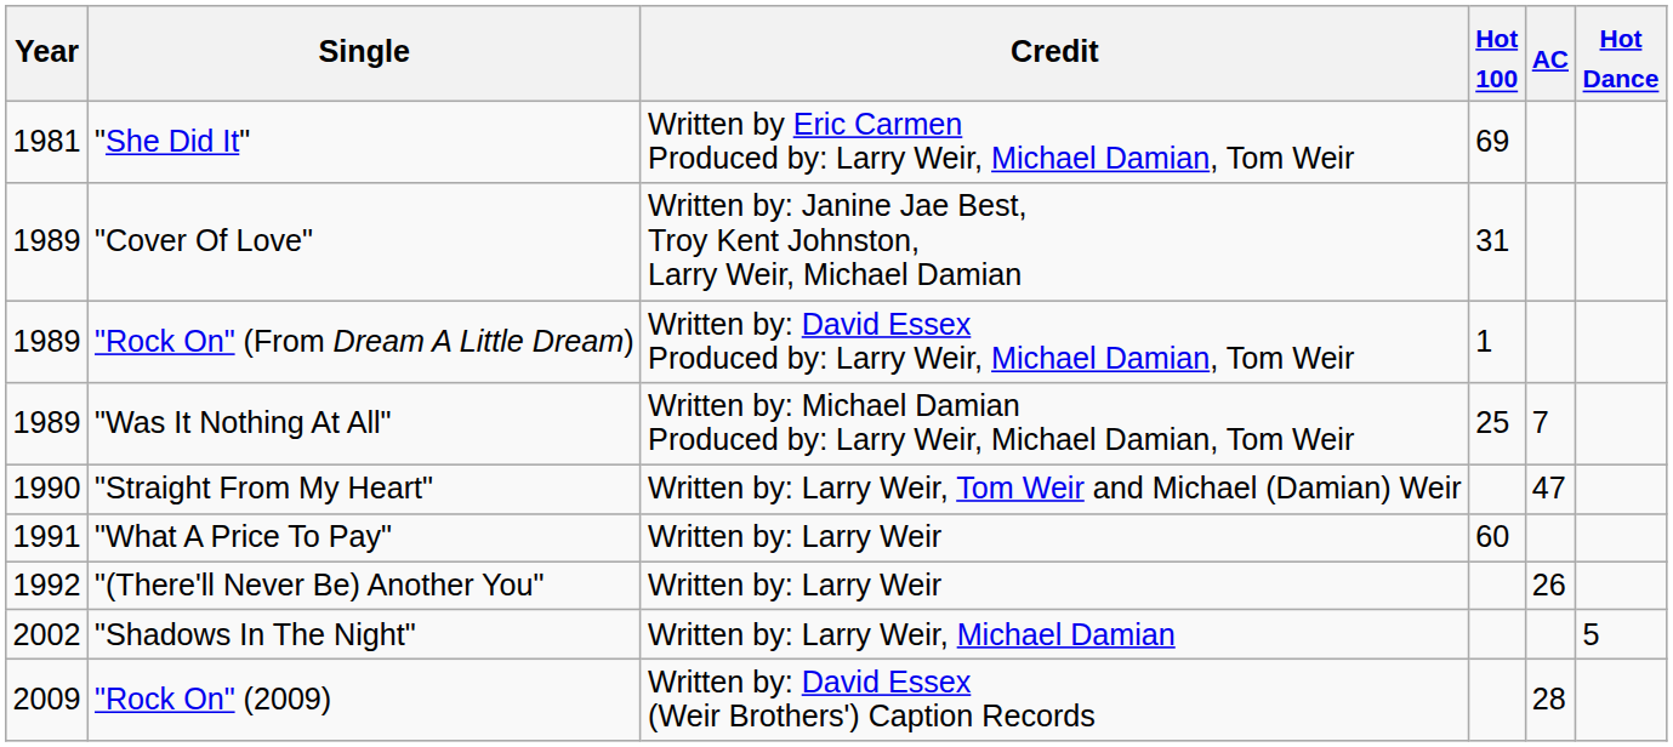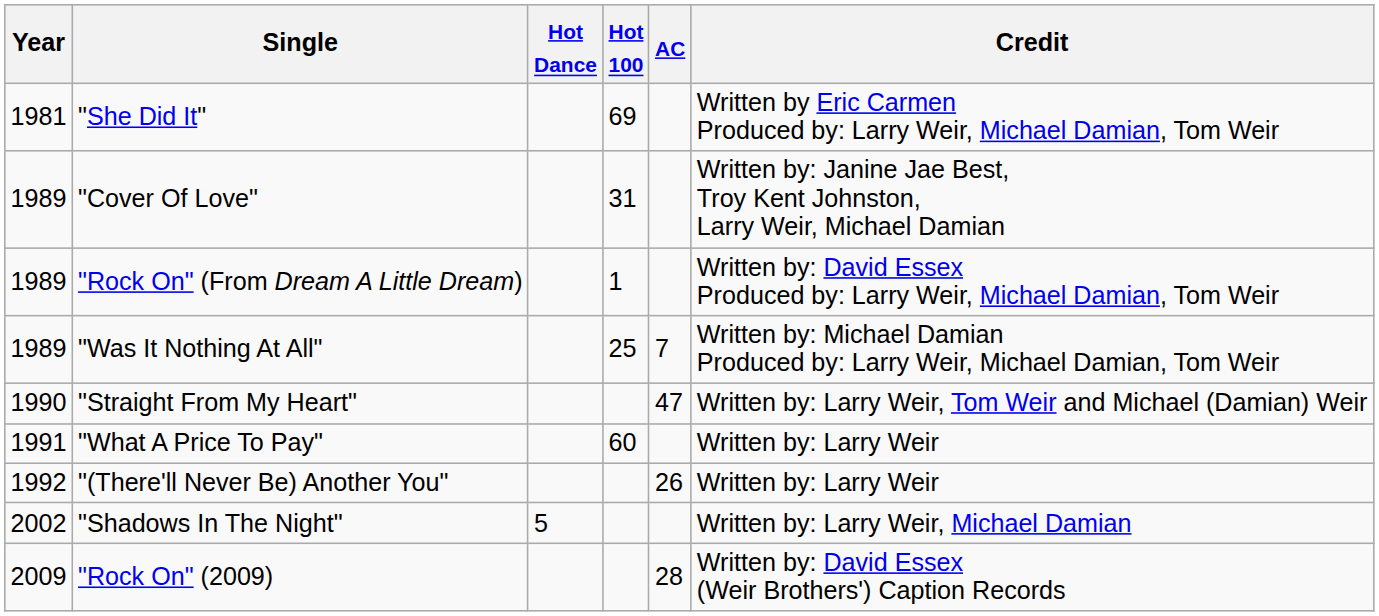columns swapped: Credit <-> Hot Dance
